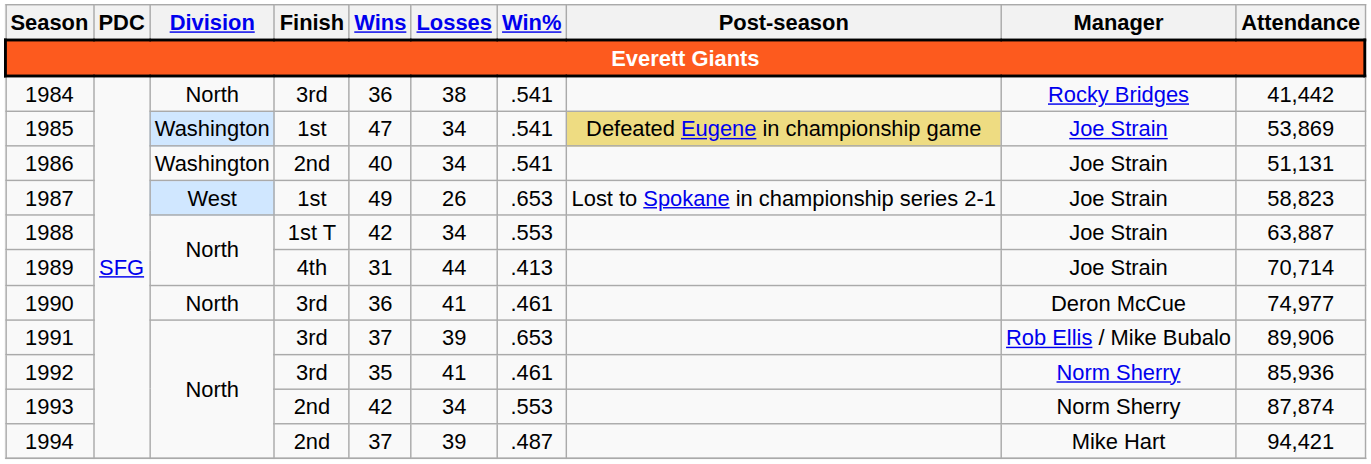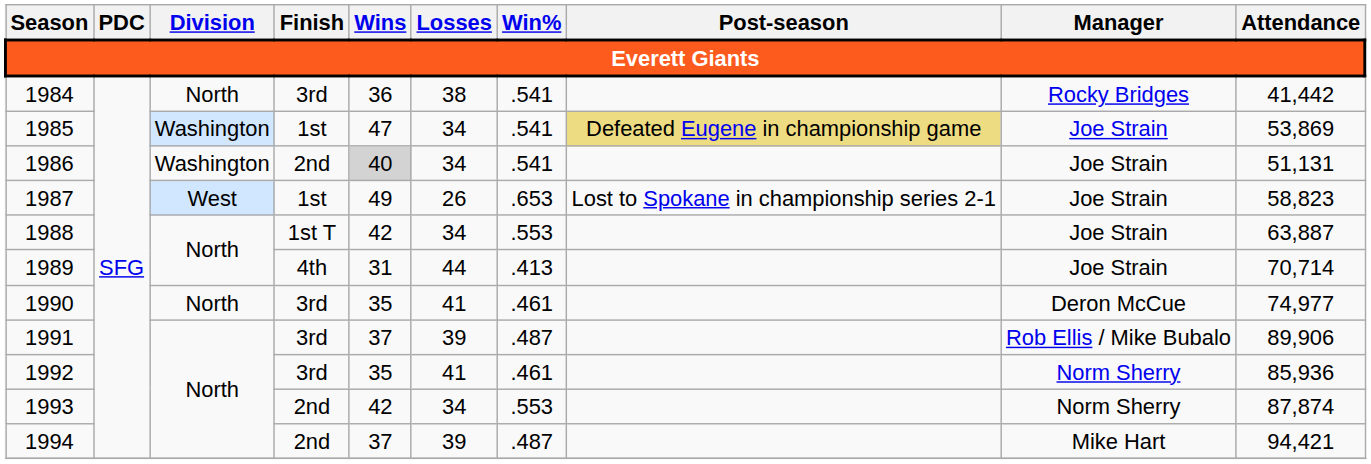1986 | Wins: no background -> lightgrey background
1990 | Wins: 36 -> 35
1991 | Win%: .653 -> .487
